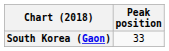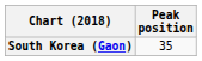South Korea (Gaon) | Peak position: 33 -> 35
